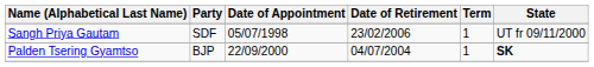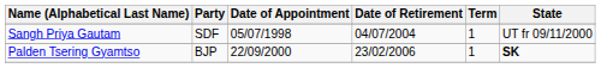Sangh Priya Gautam | Date of Retirement: 23/02/2006 -> 04/07/2004
Palden Tsering Gyamtso | Date of Retirement: 04/07/2004 -> 23/02/2006
